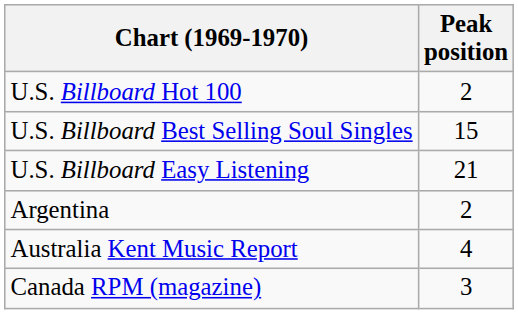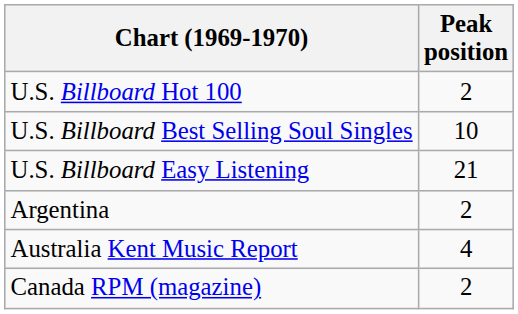U.S. Billboard Best Selling Soul Singles | Peak position: 15 -> 10
Canada RPM (magazine) | Peak position: 3 -> 2
